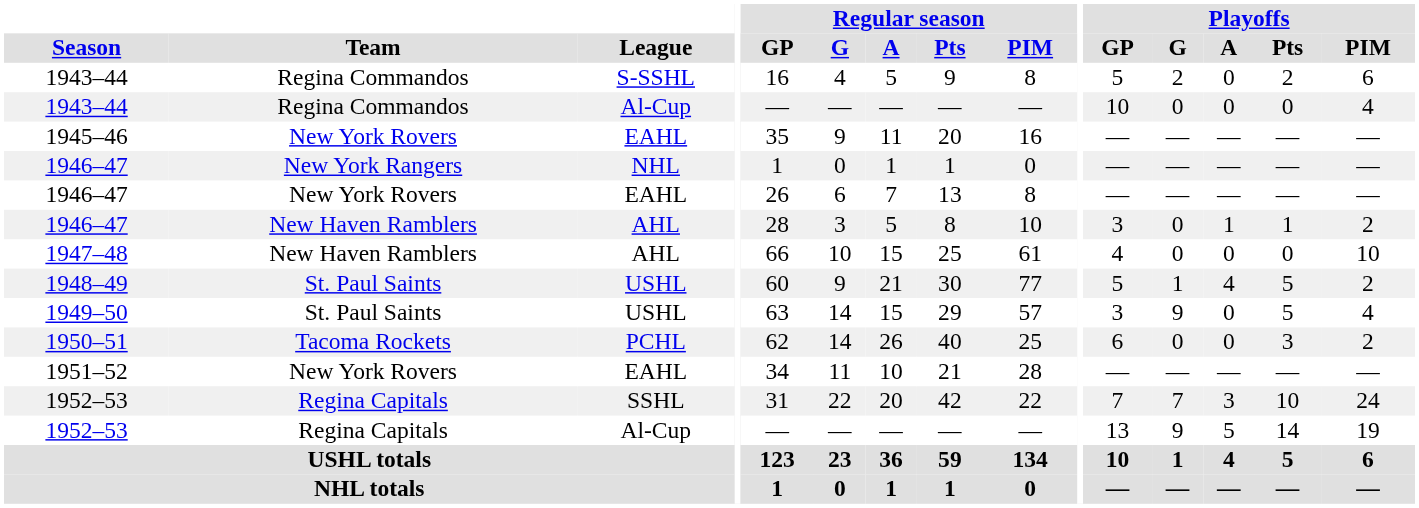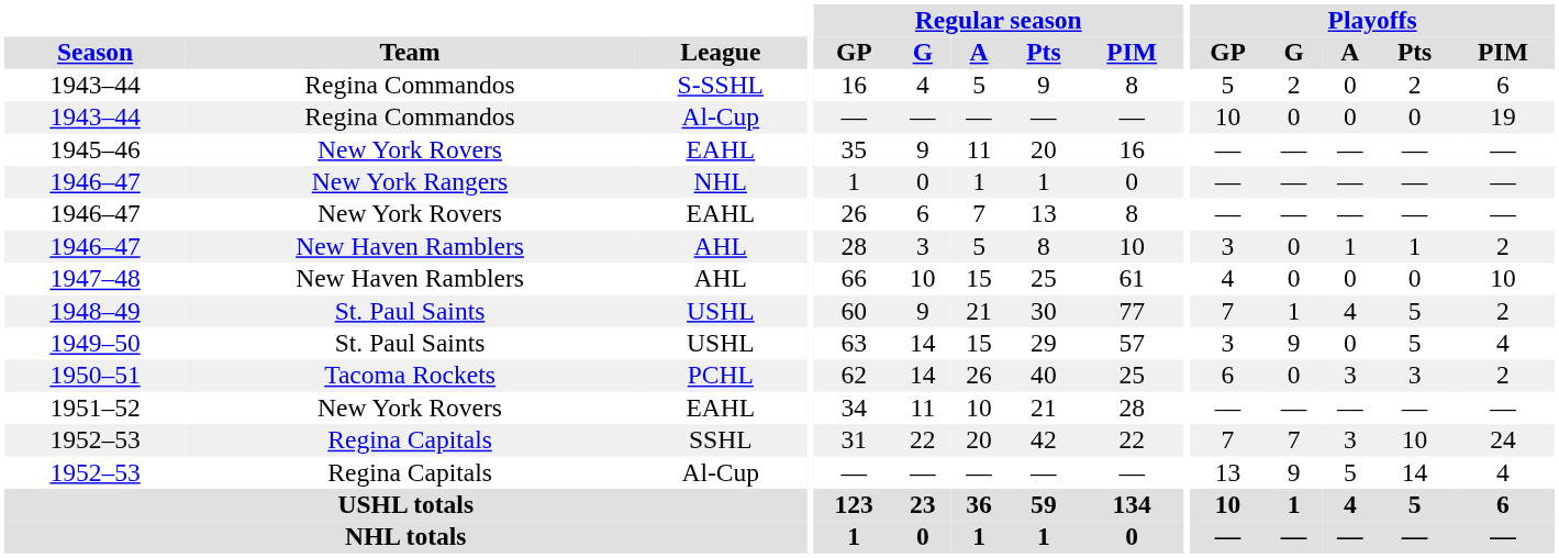1943–44 / Al-Cup | Playoffs / PIM: 4 -> 19
1948–49 | Playoffs / GP: 5 -> 7
1950–51 | Playoffs / A: 0 -> 3
1952–53 / Al-Cup | Playoffs / PIM: 19 -> 4
